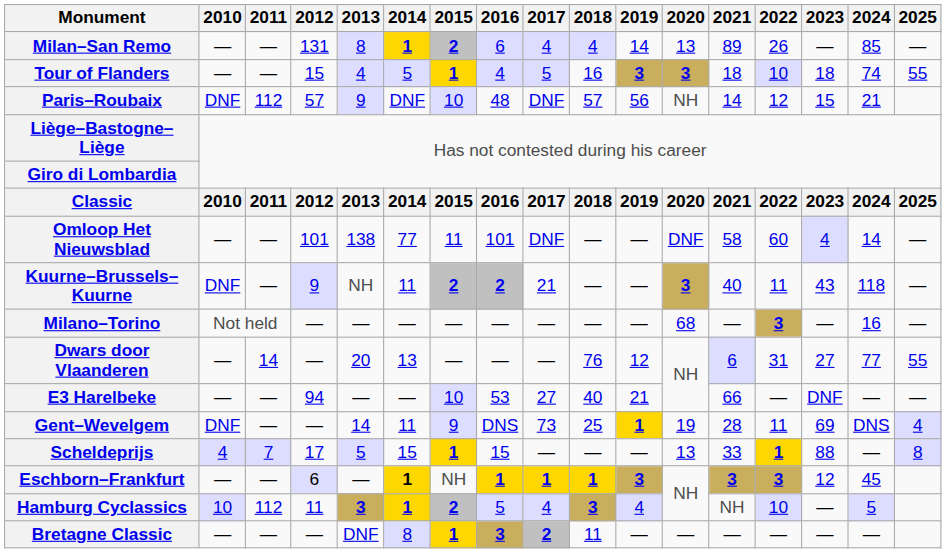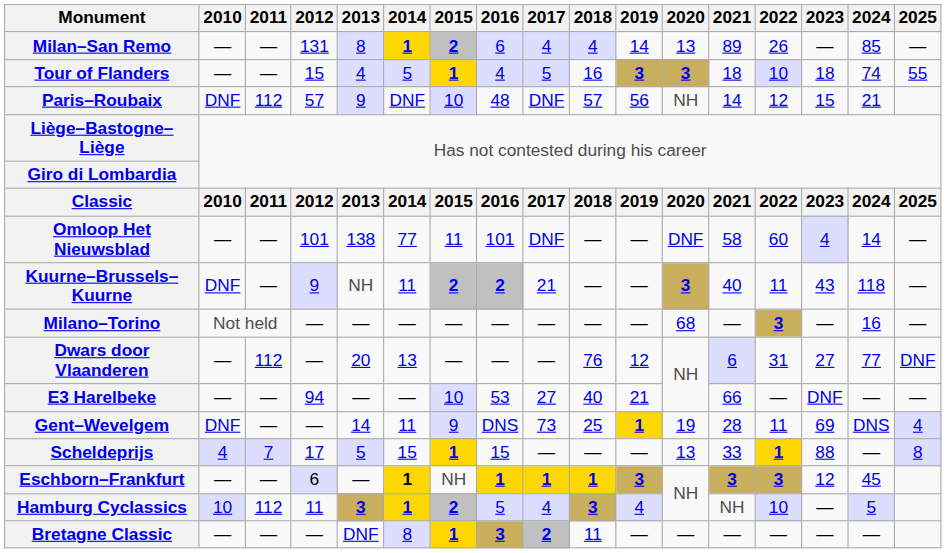Dwars door Vlaanderen | 2011: 14 -> 112
Dwars door Vlaanderen | 2025: 55 -> DNF
